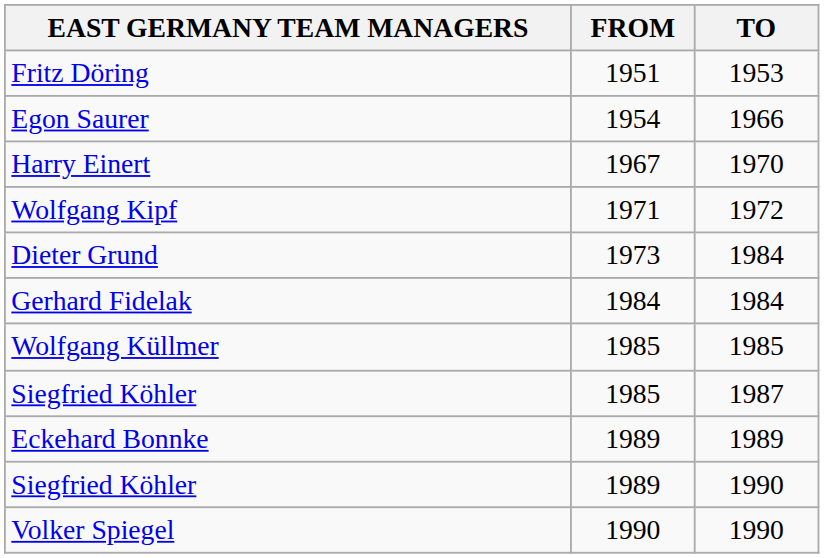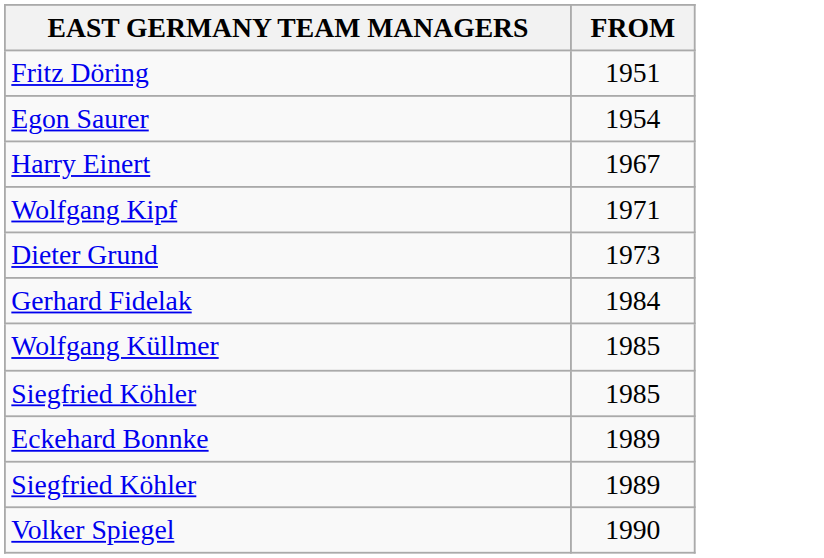- column: TO | 1953 | 1966 | 1970 | 1972 | 1984 | 1984 | 1985 | 1987 | 1989 | 1990 | 1990
